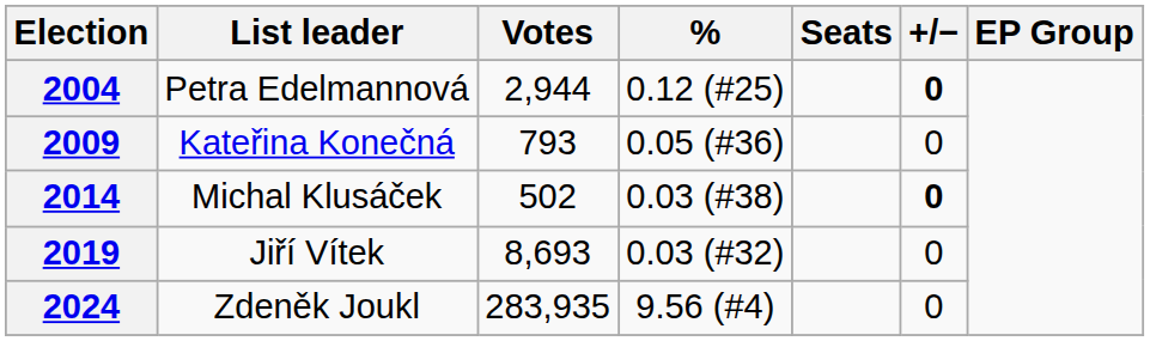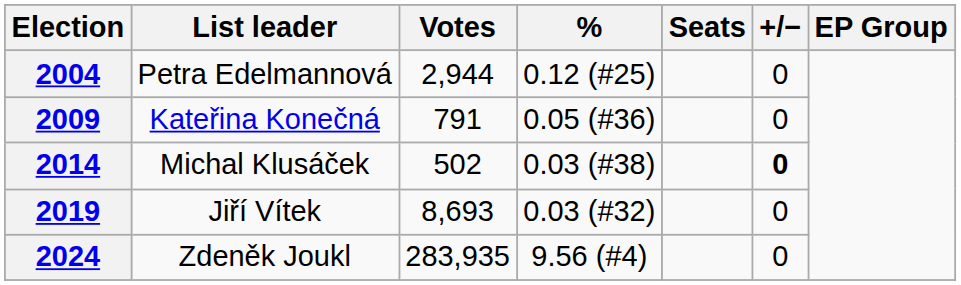2004 | +/−: bold -> normal
2009 | Votes: 793 -> 791
